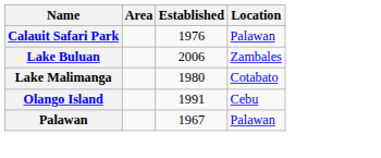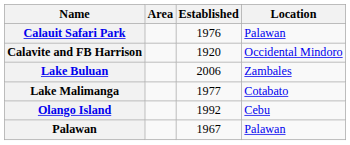+ row: Calavite and FB Harrison | 1920 | Occidental Mindoro
Lake Malimanga | Established: 1980 -> 1977
Olango Island | Established: 1991 -> 1992
